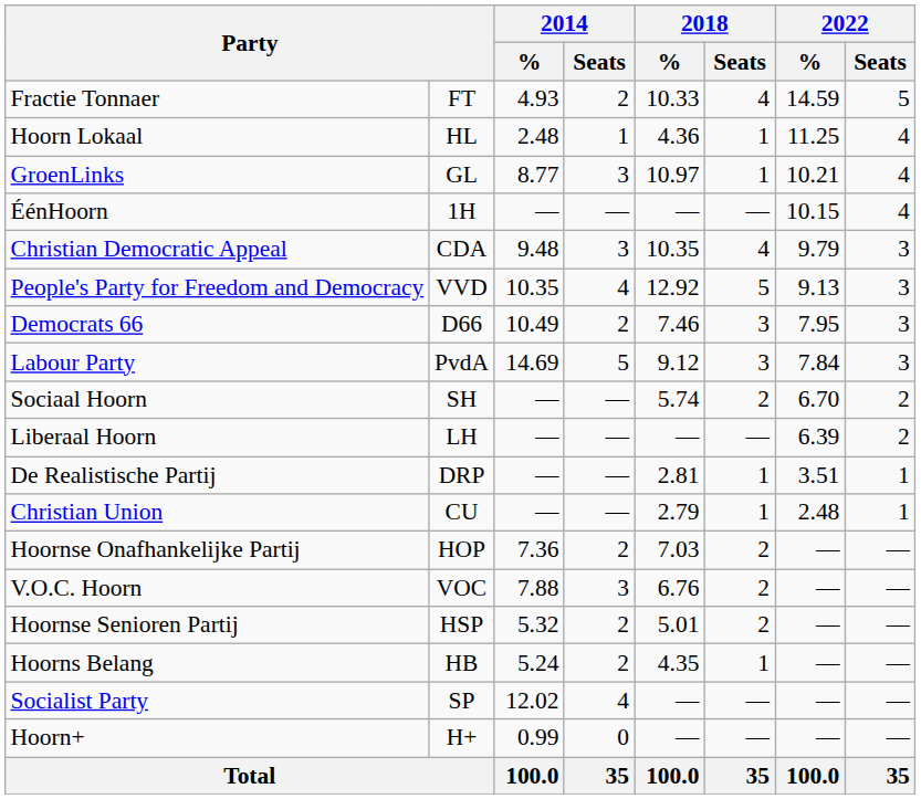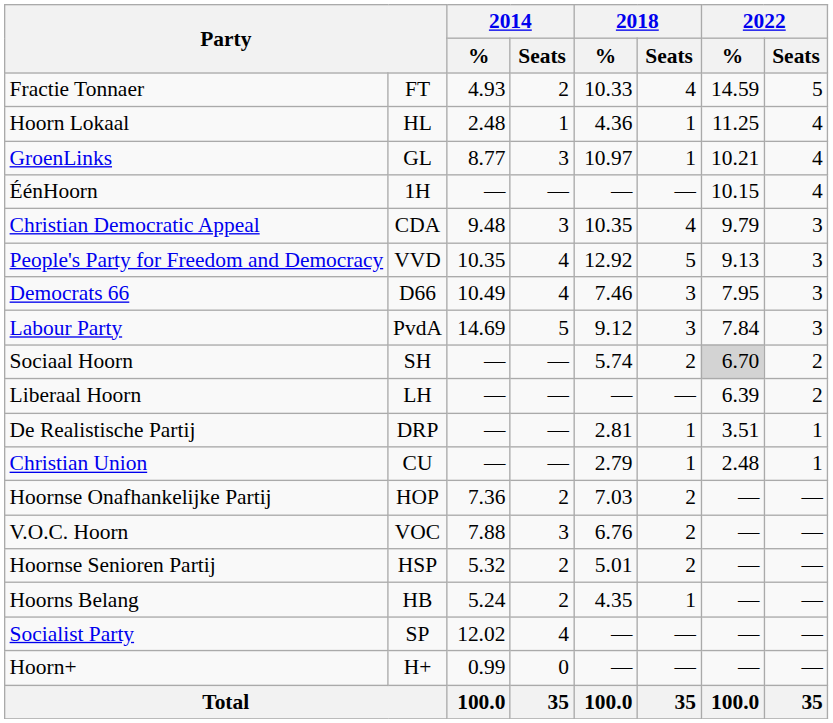Democrats 66 | 2014 / Seats: 2 -> 4
Sociaal Hoorn | 2022 / %: no background -> lightgrey background
